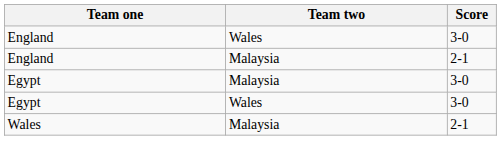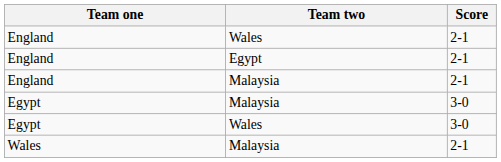England / Wales | Score: 3-0 -> 2-1
+ row: England | Egypt | 2-1
